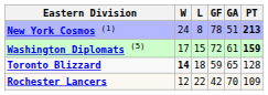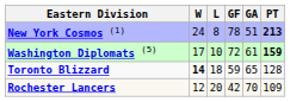Washington Diplomats (5) | L: 15 -> 10
Rochester Lancers | L: 22 -> 20
